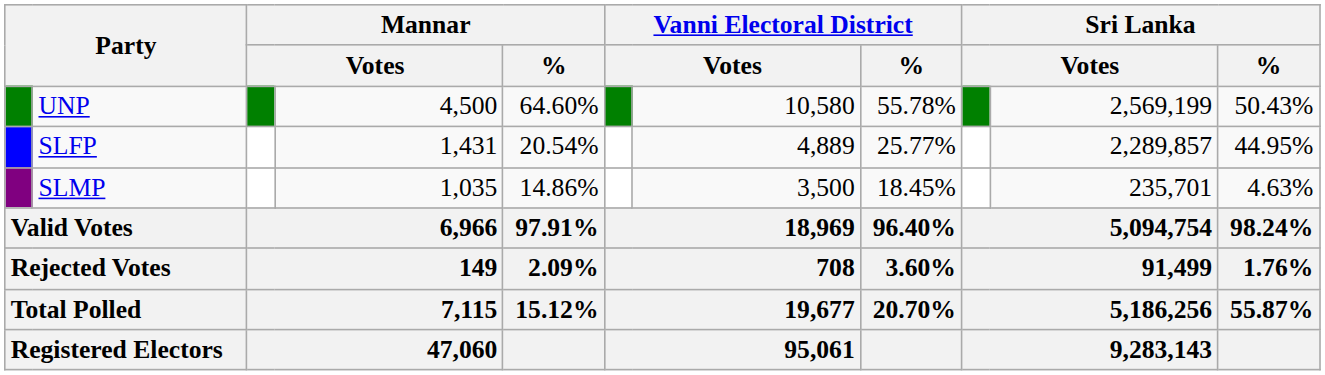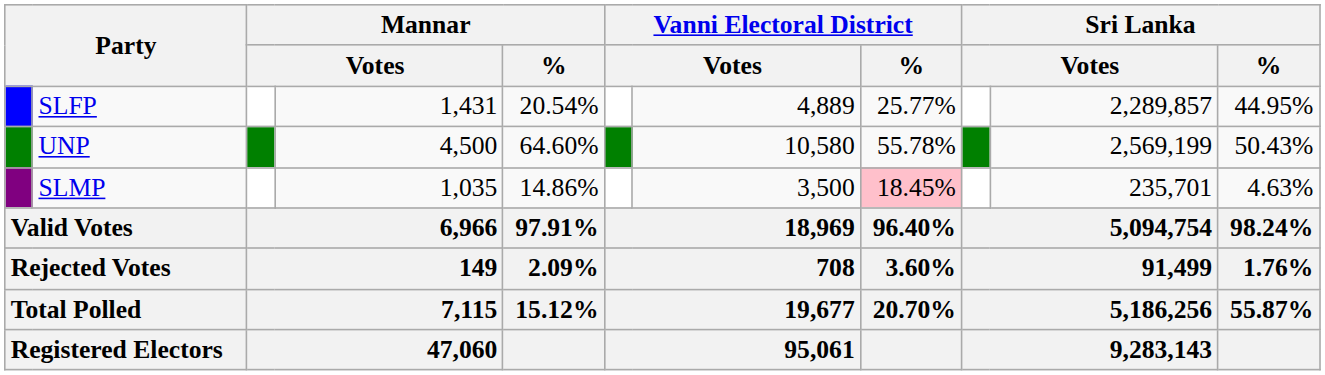rows swapped: UNP <-> SLFP
SLMP | Vanni Electoral District / %: no background -> pink background
